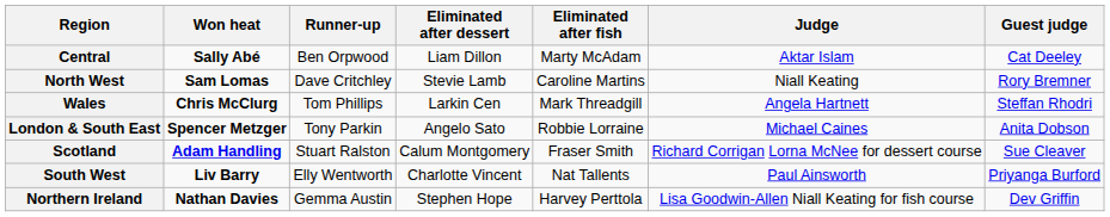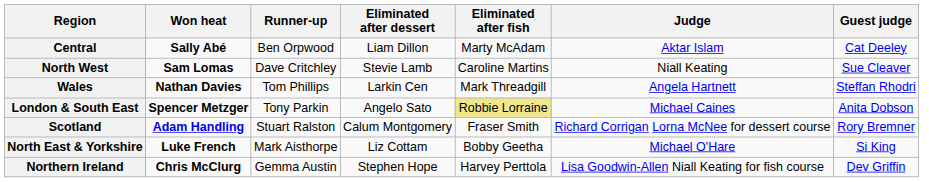North West | Guest judge: Rory Bremner -> Sue Cleaver
Wales | Won heat: Chris McClurg -> Nathan Davies
London & South East | Eliminated after fish: no background -> khaki background
Scotland | Guest judge: Sue Cleaver -> Rory Bremner
+ row: North East & Yorkshire | Luke French | Mark Aisthorpe | Liz Cottam | Bobby Geetha | Michael O'Hare | Si King
- row: South West | Liv Barry | Elly Wentworth | Charlotte Vincent | Nat Tallents | Paul Ainsworth | Priyanga Burford
Northern Ireland | Won heat: Nathan Davies -> Chris McClurg
